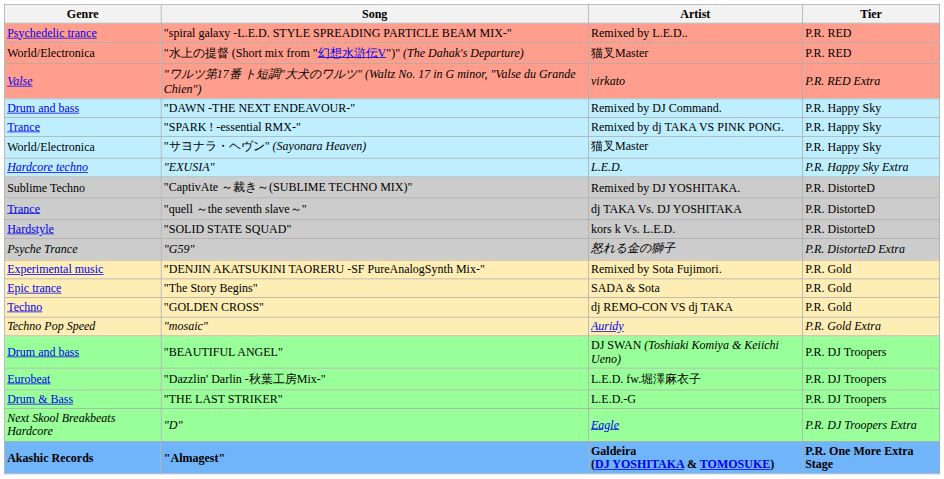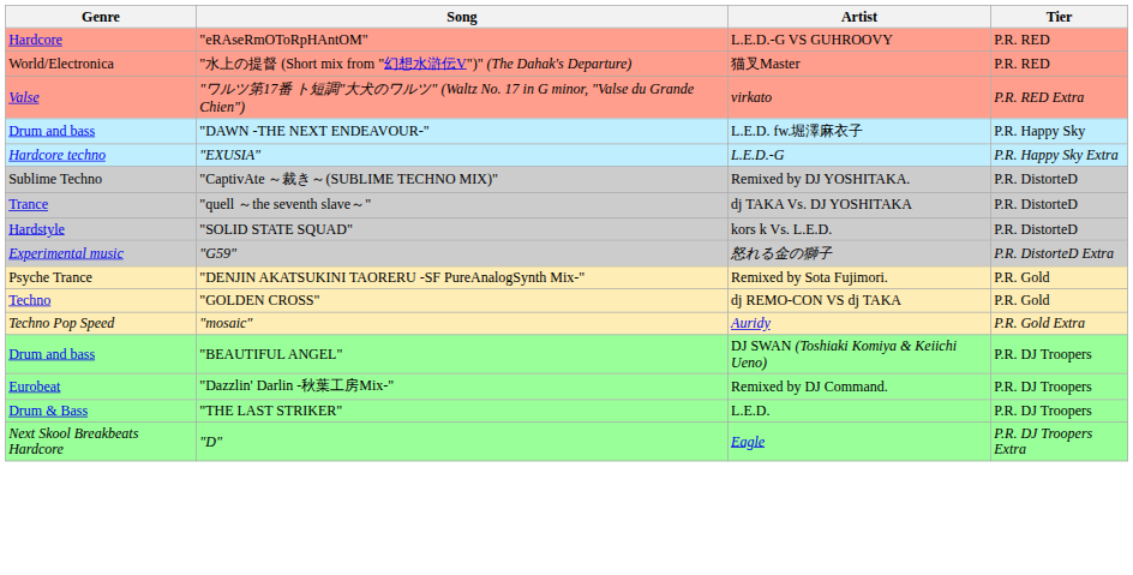+ row: Hardcore | "eRAseRmOToRpHAntOM" | L.E.D.-G VS GUHROOVY | P.R. RED
- row: Psychedelic trance | "spiral galaxy -L.E.D. STYLE SPREADING PARTICLE BEAM MIX-" | Remixed by L.E.D.. | P.R. RED
"DAWN -THE NEXT ENDEAVOUR-" | Artist: Remixed by DJ Command. -> L.E.D. fw.堀澤麻衣子
- row: Trance | "SPARK ! -essential RMX-" | Remixed by dj TAKA VS PINK PONG. | P.R. Happy Sky
- row: World/Electronica | "サヨナラ・ヘヴン" (Sayonara Heaven) | 猫叉Master | P.R. Happy Sky
"EXUSIA" | Artist: L.E.D. -> L.E.D.-G
"G59" | Genre: Psyche Trance -> Experimental music
"DENJIN AKATSUKINI TAORERU -SF PureAnalogSynth Mix-" | Genre: Experimental music -> Psyche Trance
- row: Epic trance | "The Story Begins" | SADA & Sota | P.R. Gold
"Dazzlin' Darlin -秋葉工房Mix-" | Artist: L.E.D. fw.堀澤麻衣子 -> Remixed by DJ Command.
"THE LAST STRIKER" | Artist: L.E.D.-G -> L.E.D.
- row: Akashic Records | "Almagest" | Galdeira (DJ YOSHITAKA & TOMOSUKE) | P.R. One More Extra Stage
